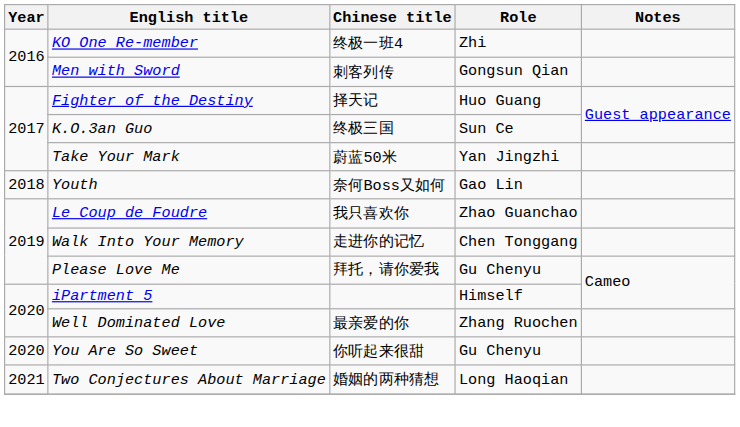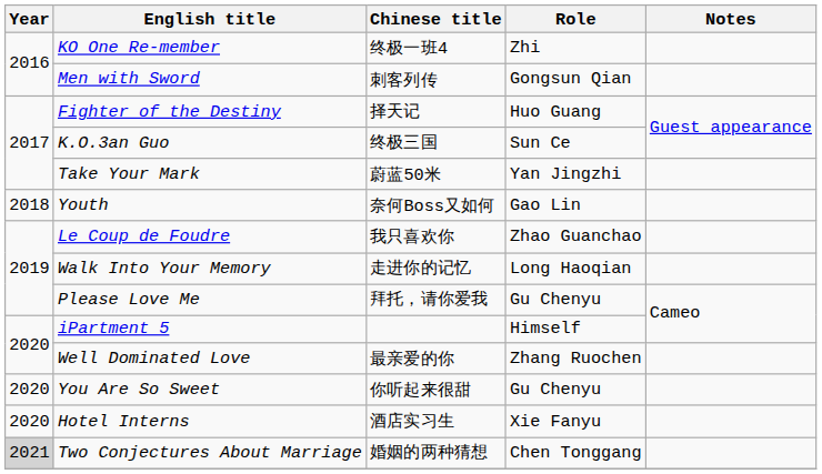Walk Into Your Memory | Role: Chen Tonggang -> Long Haoqian
+ row: 2020 | Hotel Interns | 酒店实习生 | Xie Fanyu
Two Conjectures About Marriage | Year: no background -> lightgrey background
Two Conjectures About Marriage | Role: Long Haoqian -> Chen Tonggang
